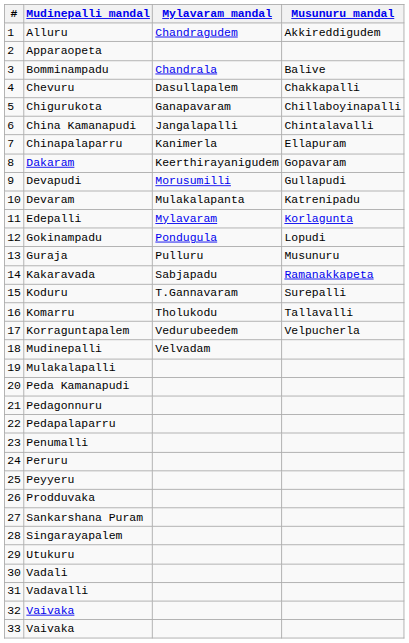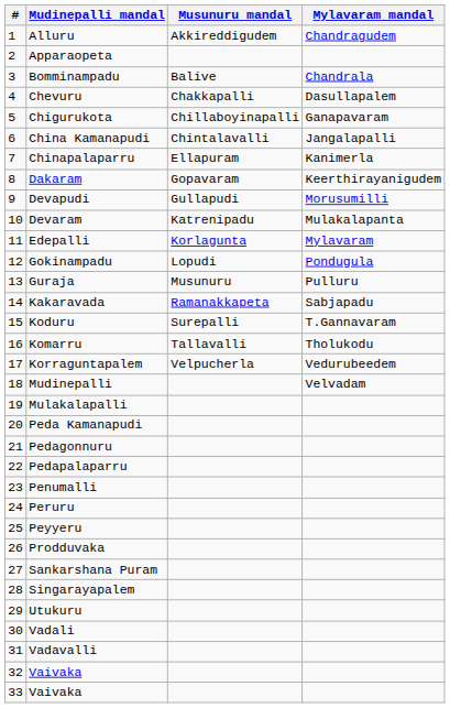columns swapped: Musunuru mandal <-> Mylavaram mandal
